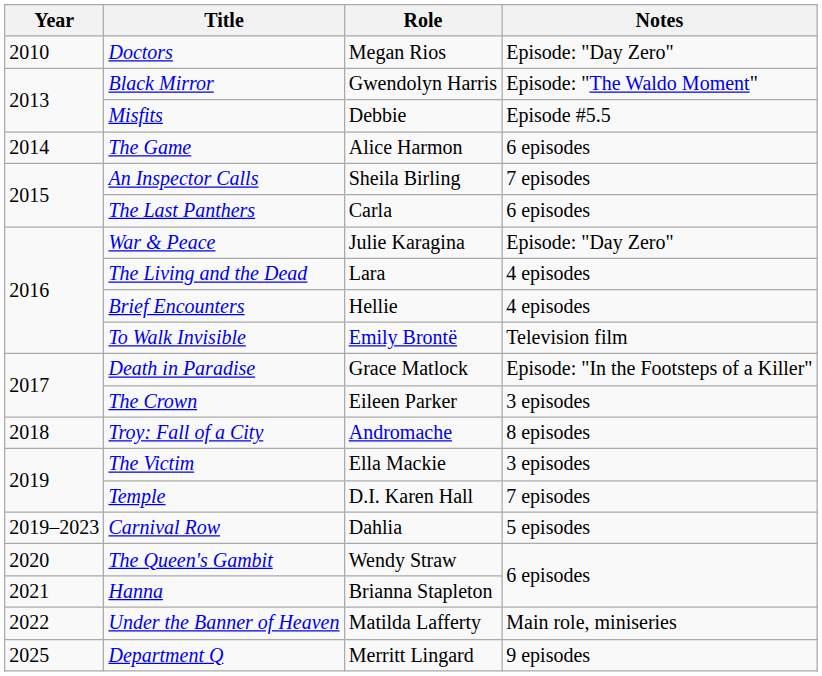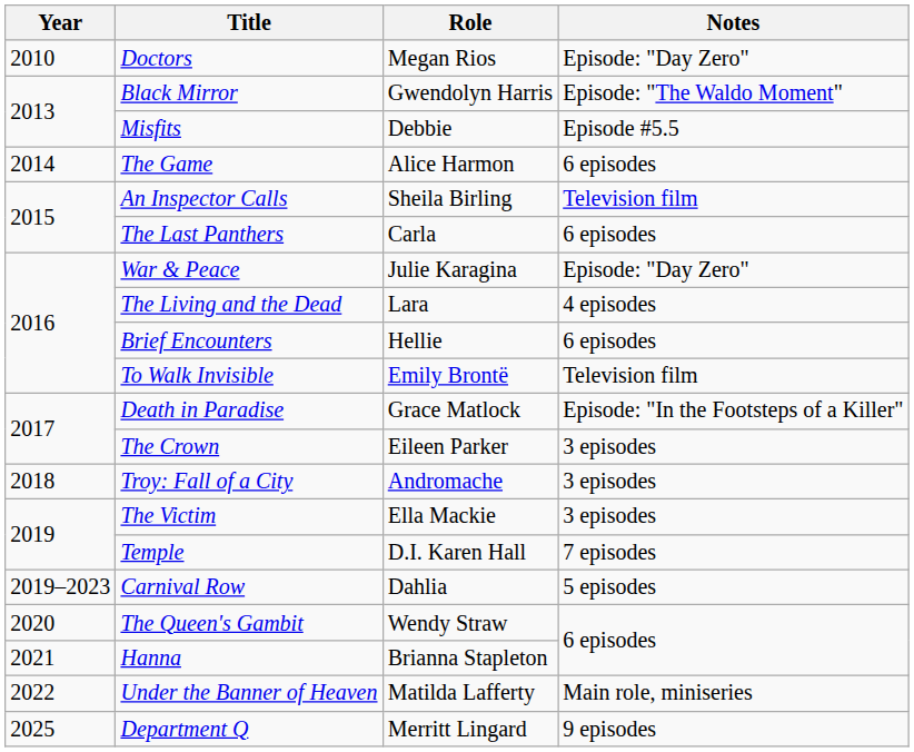An Inspector Calls | Notes: 7 episodes -> Television film
Brief Encounters | Notes: 4 episodes -> 6 episodes
Troy: Fall of a City | Notes: 8 episodes -> 3 episodes
